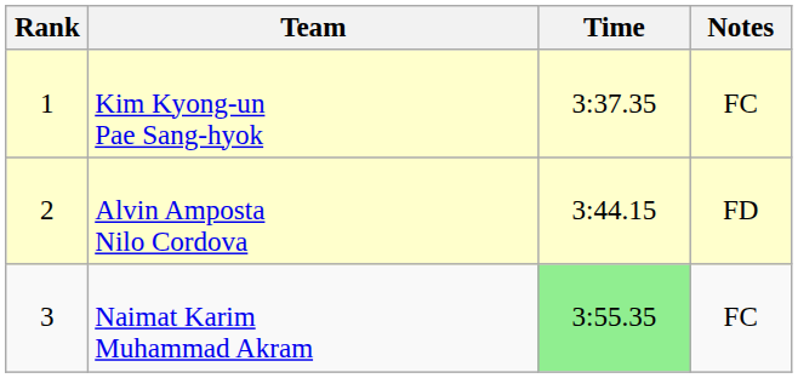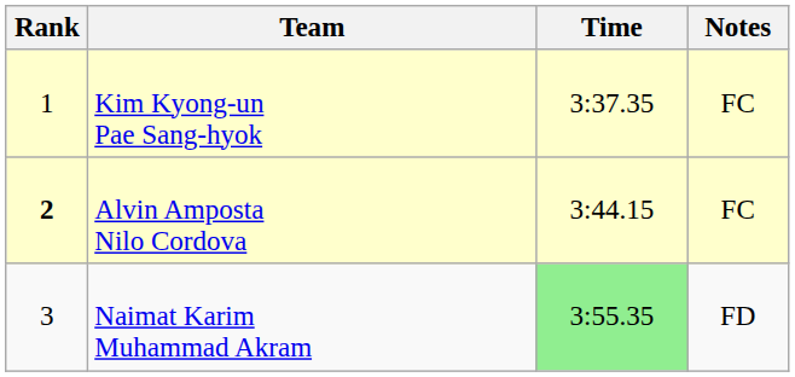Alvin Amposta Nilo Cordova | Rank: normal -> bold
Alvin Amposta Nilo Cordova | Notes: FD -> FC
Naimat Karim Muhammad Akram | Notes: FC -> FD
